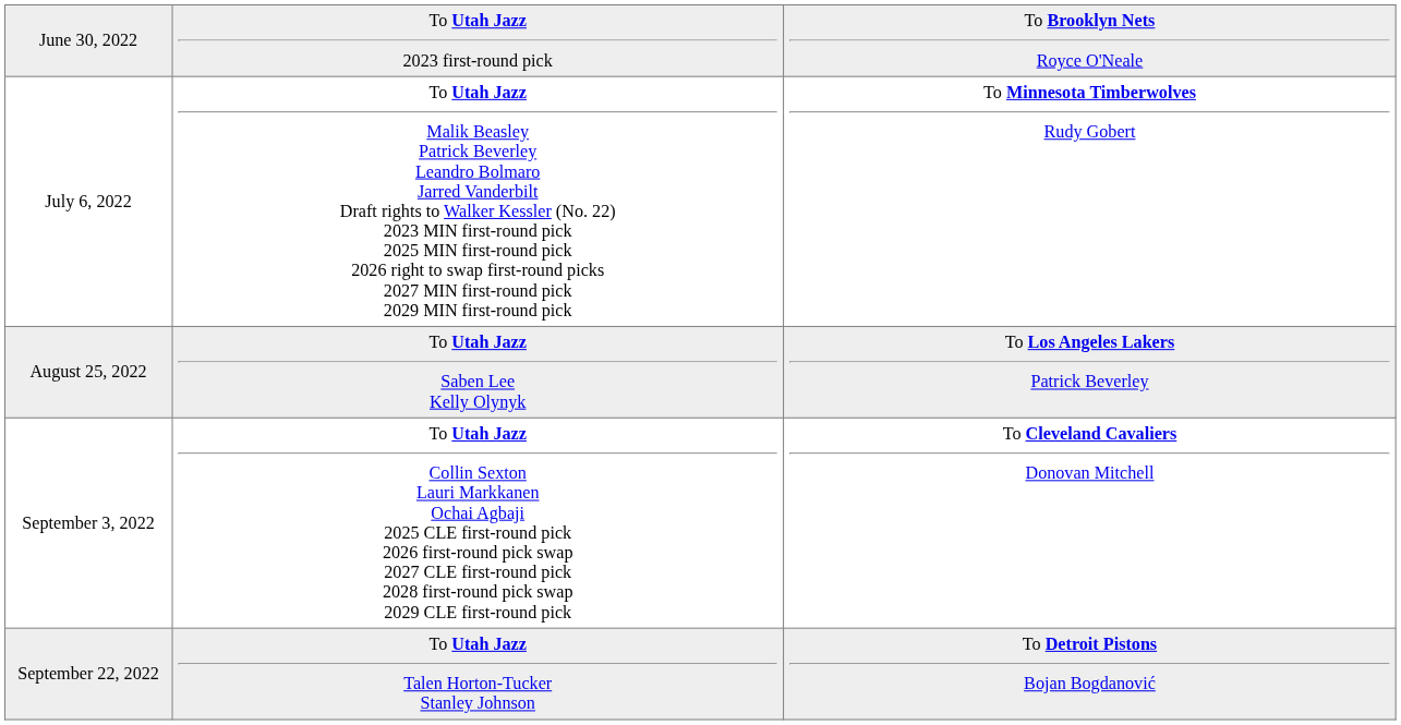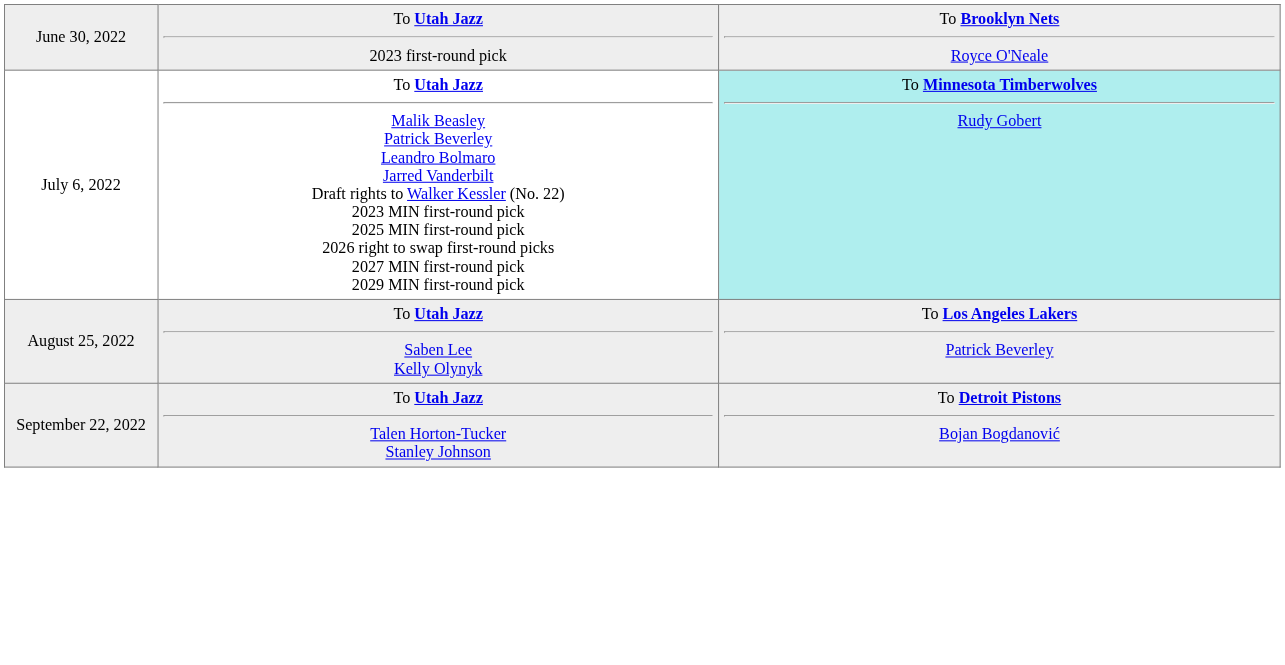July 6, 2022 | column 3: no background -> paleturquoise background
- row: September 3, 2022 | To Utah Jazz Collin Sexton Lauri Markkanen Ochai Agbaji 2025 CLE first-round pick 2026 first-round pick swap 2027 CLE first-round pick 2028 first-round pick swap 2029 CLE first-round pick | To Cleveland Cavaliers Donovan Mitchell
